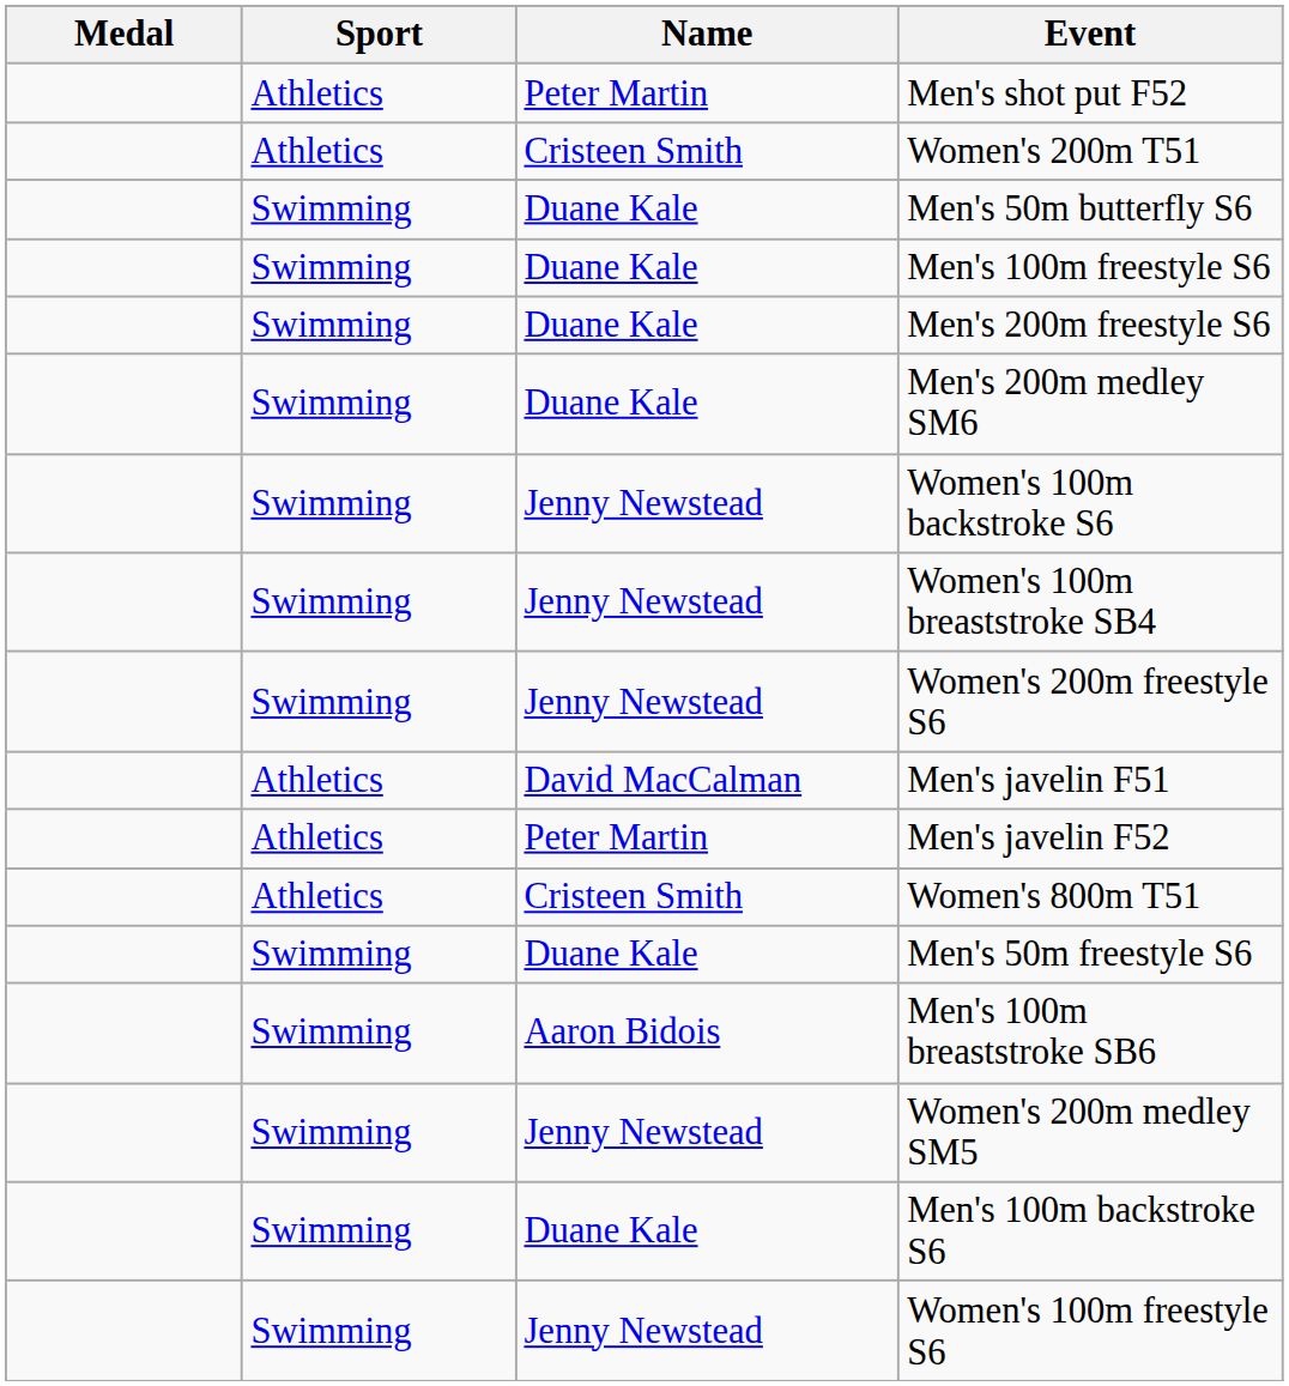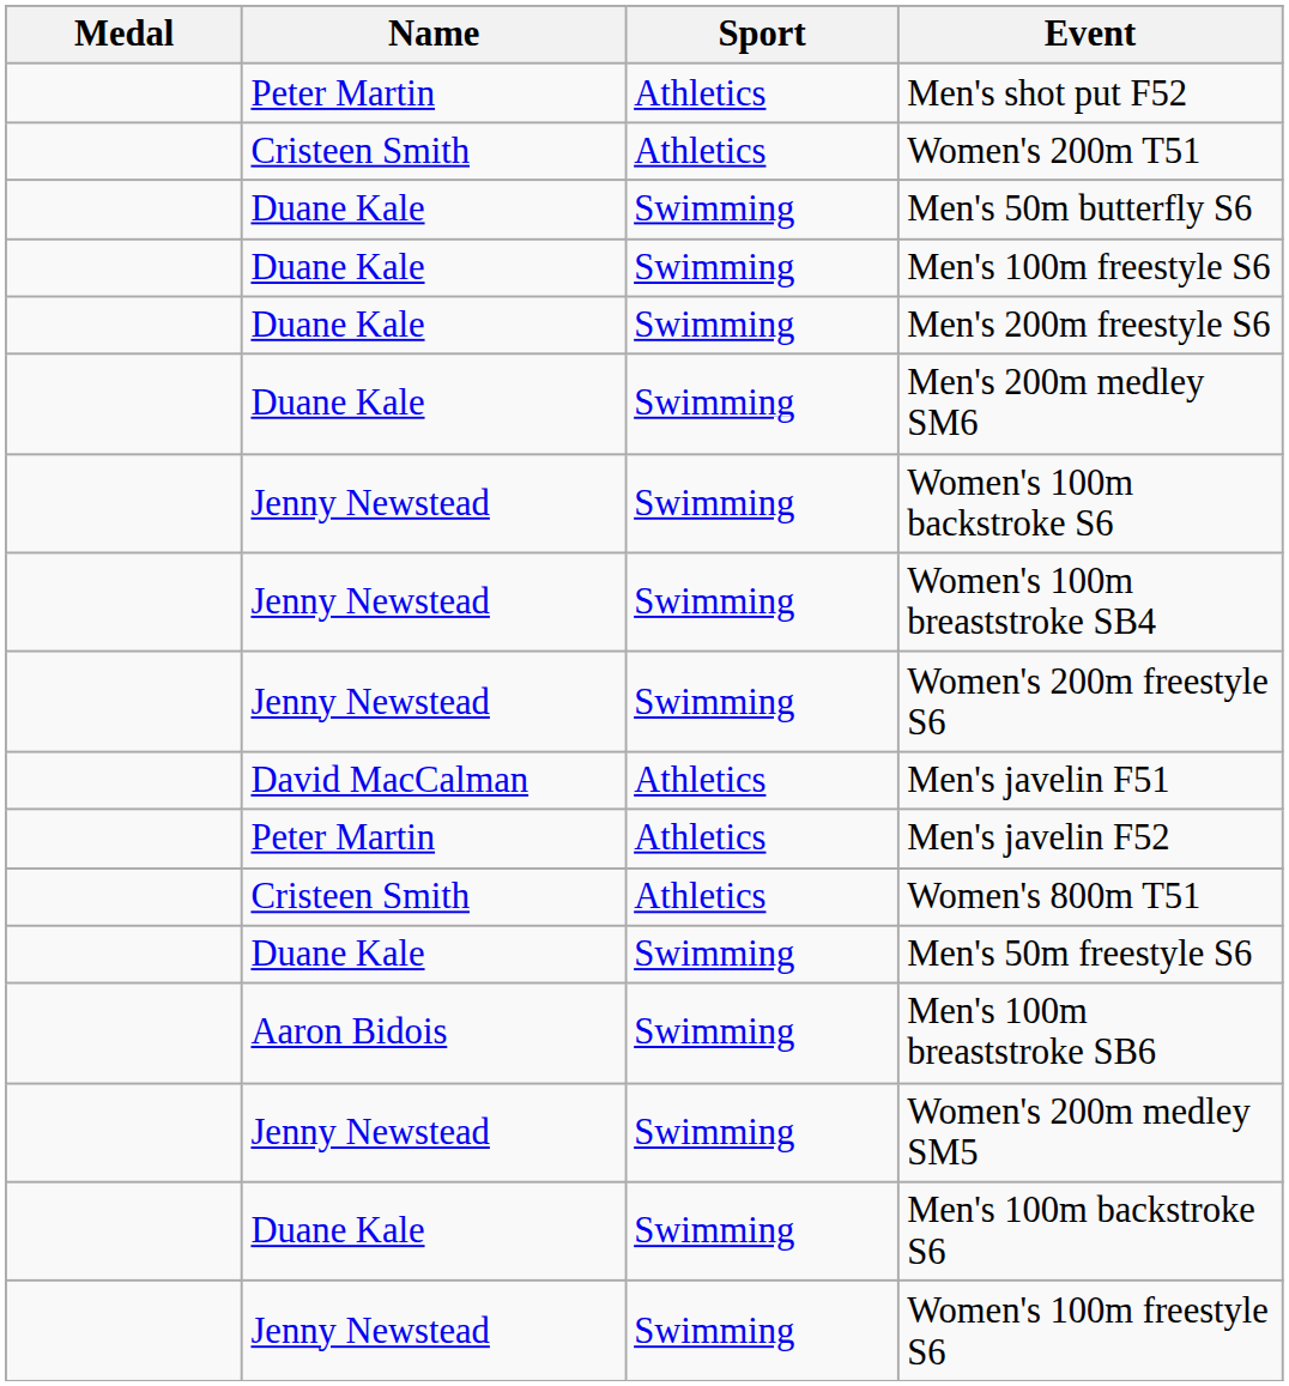columns swapped: Name <-> Sport
